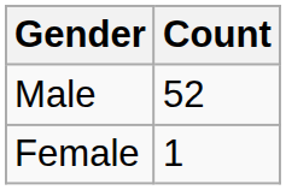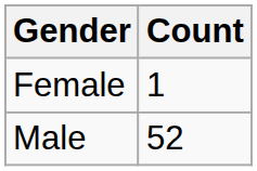rows swapped: Male <-> Female
